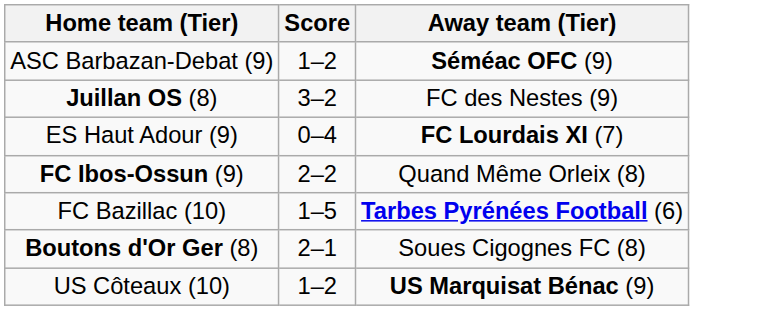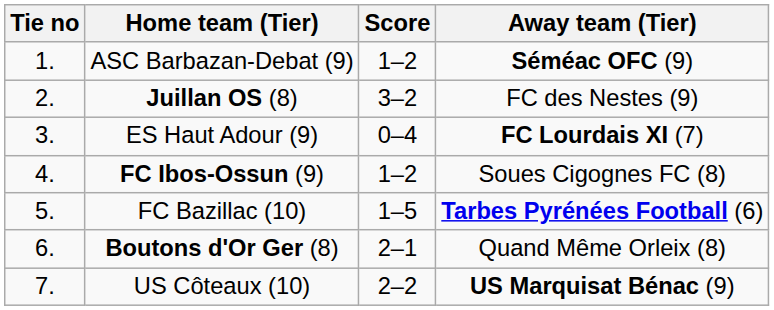+ column: Tie no | 1. | 2. | 3. | 4. | 5. | 6. | 7.
FC Ibos-Ossun (9) | Score: 2–2 -> 1–2
FC Ibos-Ossun (9) | Away team (Tier): Quand Même Orleix (8) -> Soues Cigognes FC (8)
Boutons d'Or Ger (8) | Away team (Tier): Soues Cigognes FC (8) -> Quand Même Orleix (8)
US Côteaux (10) | Score: 1–2 -> 2–2
